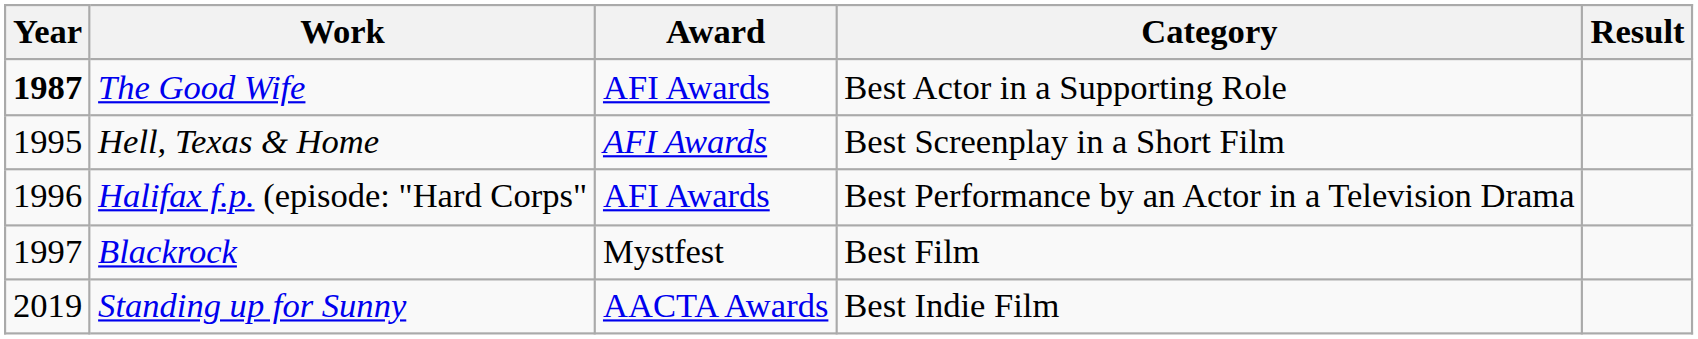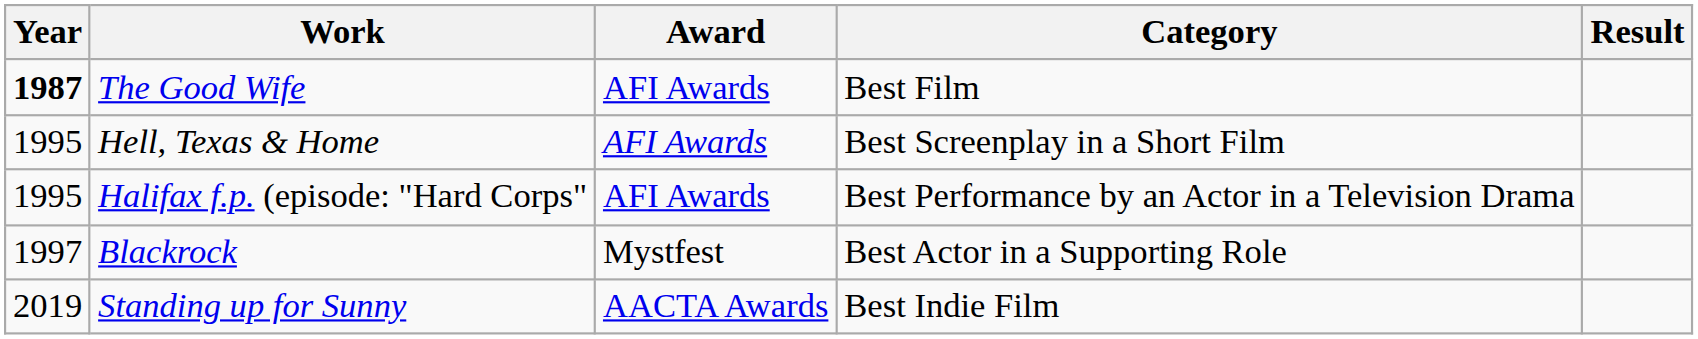The Good Wife | Category: Best Actor in a Supporting Role -> Best Film
Halifax f.p. (episode: "Hard Corps" | Year: 1996 -> 1995
Blackrock | Category: Best Film -> Best Actor in a Supporting Role
